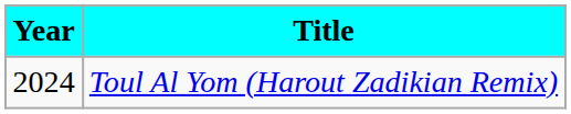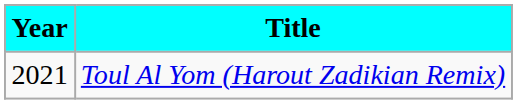Toul Al Yom (Harout Zadikian Remix) | Year: 2024 -> 2021
